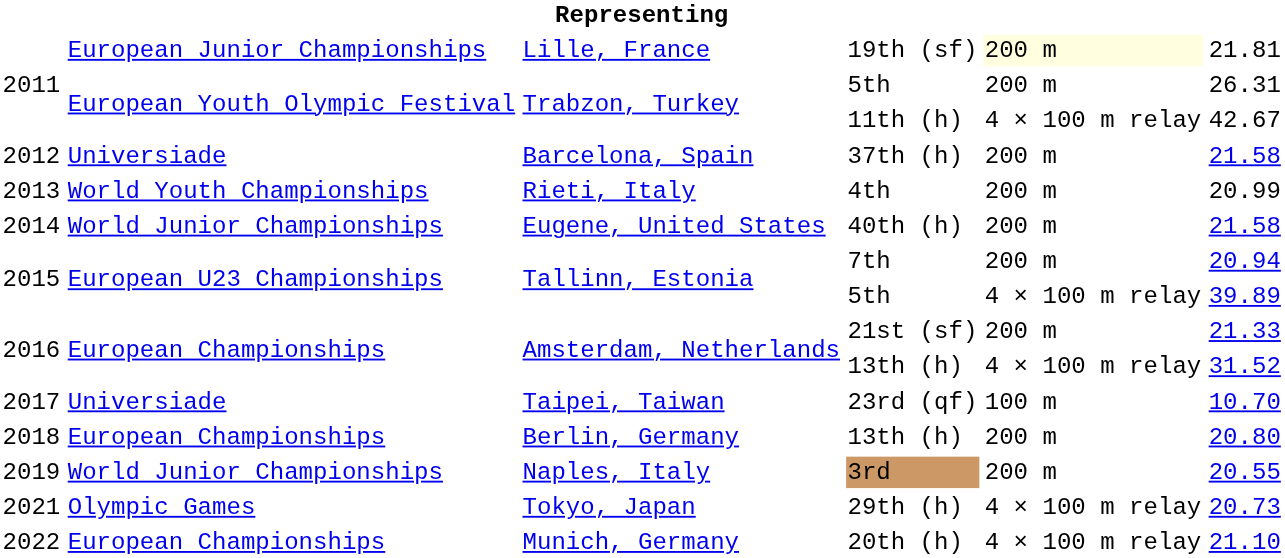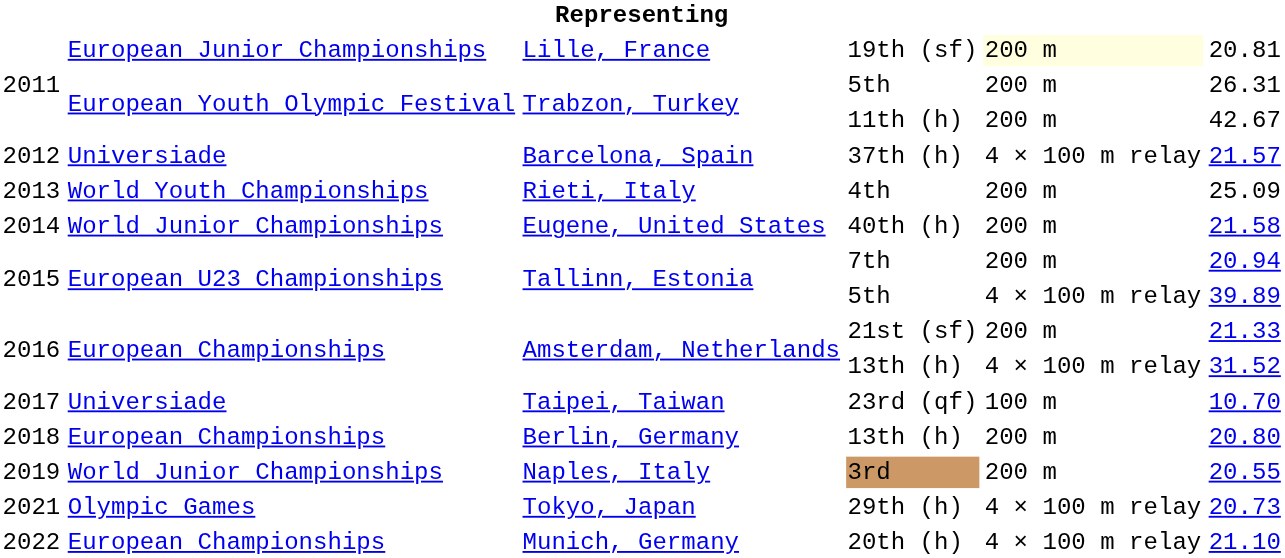19th (sf) | column 6: 21.81 -> 20.81
11th (h) | column 5: 4 × 100 m relay -> 200 m
37th (h) | column 5: 200 m -> 4 × 100 m relay
37th (h) | column 6: 21.58 -> 21.57
4th | column 6: 20.99 -> 25.09
